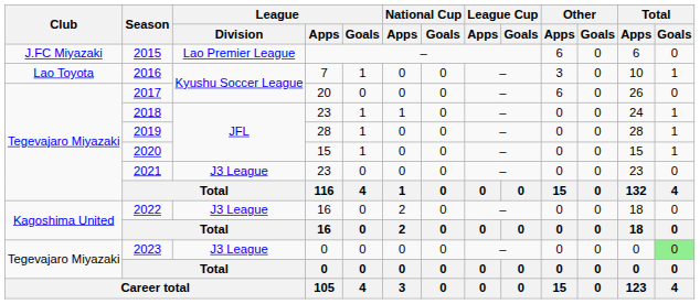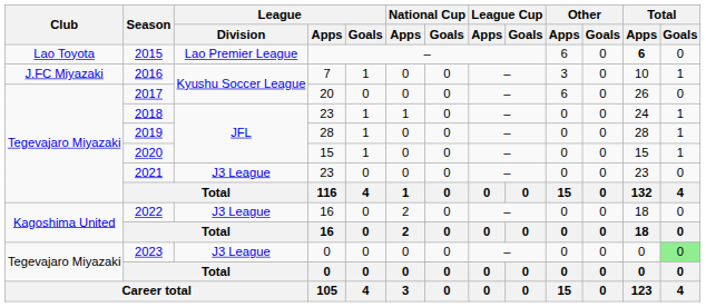2015 | Club: J.FC Miyazaki -> Lao Toyota
2015 | Total / Apps: normal -> bold
2016 | Club: Lao Toyota -> J.FC Miyazaki
